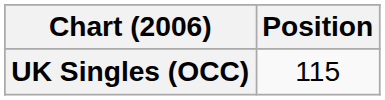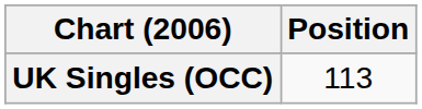UK Singles (OCC) | Position: 115 -> 113
